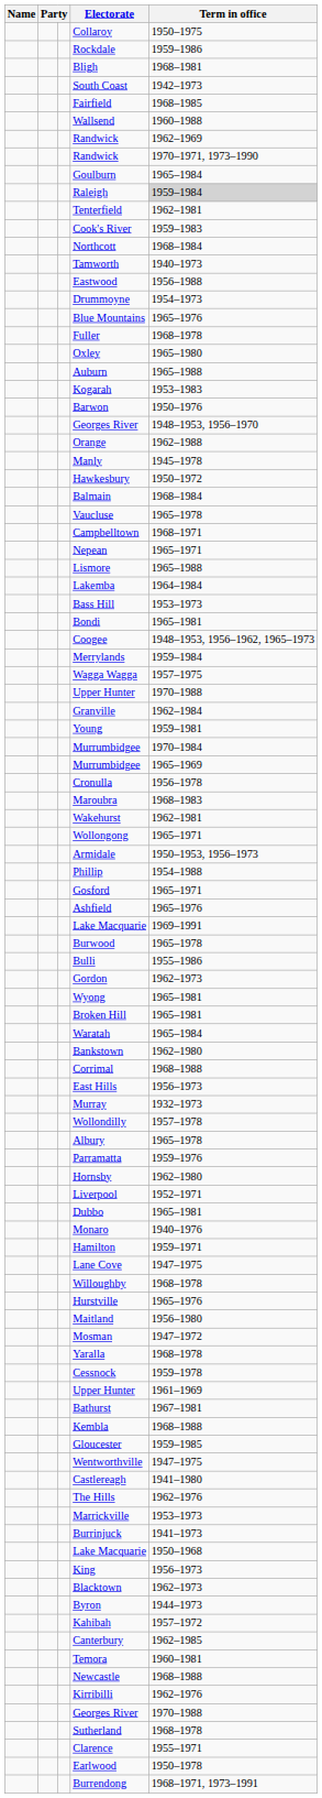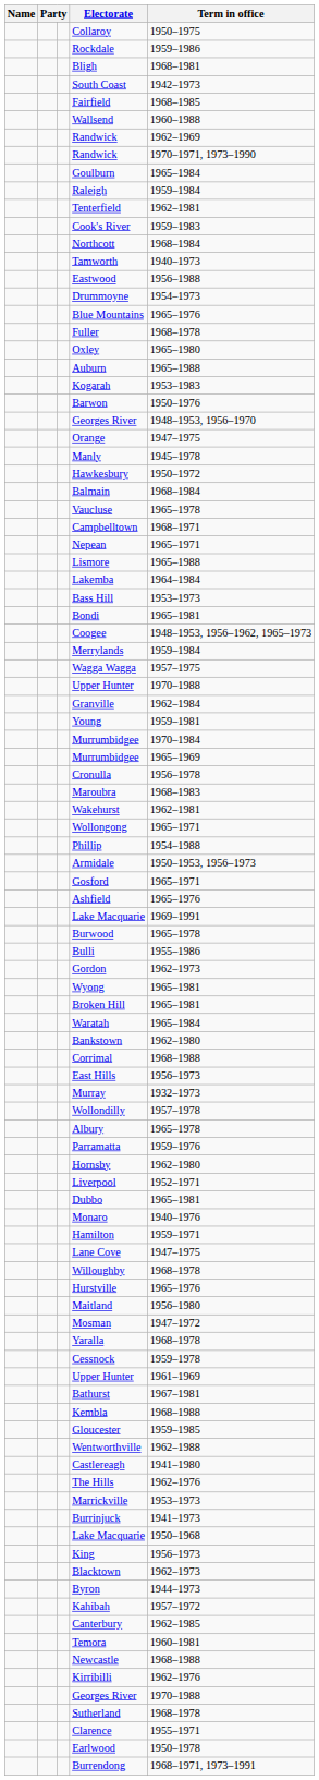Raleigh | Term in office: lightgrey background -> no background
Orange | Term in office: 1962–1988 -> 1947–1975
rows swapped: Phillip <-> Armidale
Wentworthville | Term in office: 1947–1975 -> 1962–1988
